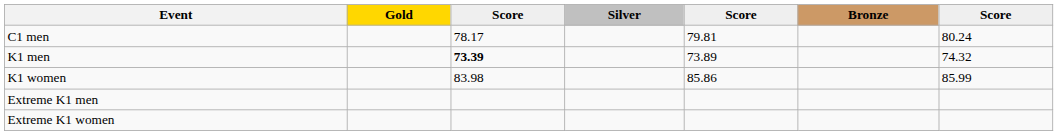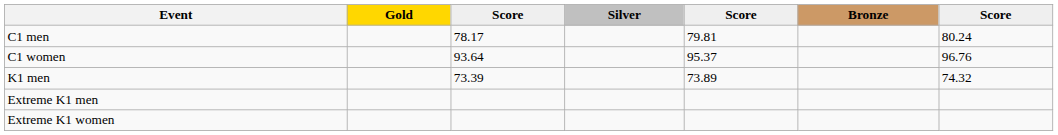+ row: C1 women | 93.64 | 95.37 | 96.76
K1 men | column 3: bold -> normal
- row: K1 women | 83.98 | 85.86 | 85.99
